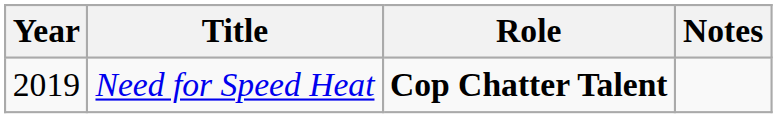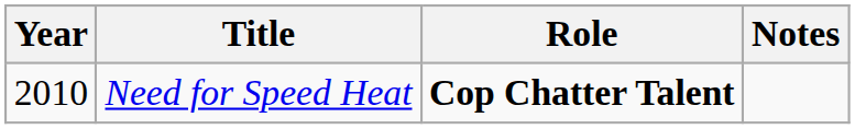Need for Speed Heat | Year: 2019 -> 2010
